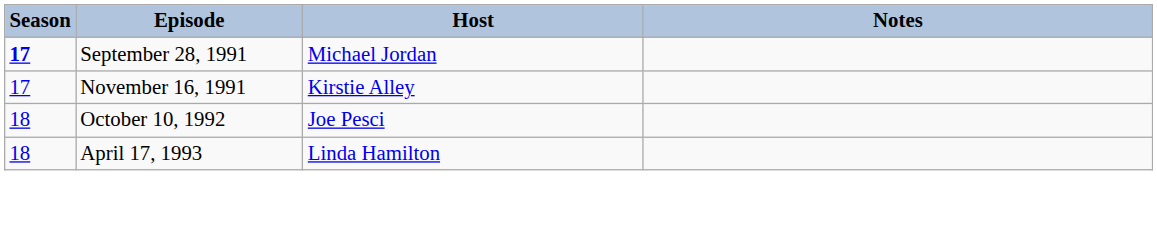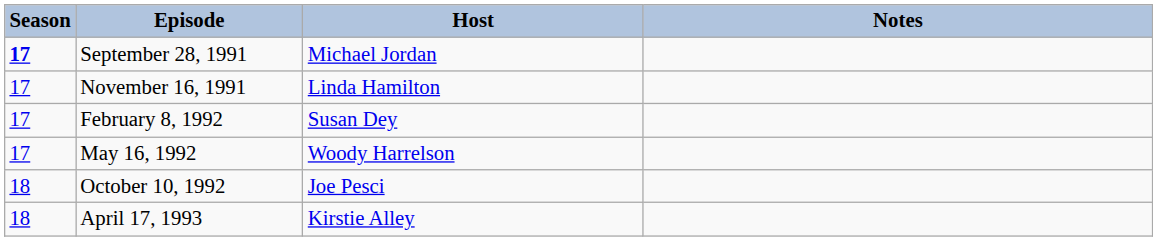November 16, 1991 | Host: Kirstie Alley -> Linda Hamilton
+ row: 17 | February 8, 1992 | Susan Dey
+ row: 17 | May 16, 1992 | Woody Harrelson
April 17, 1993 | Host: Linda Hamilton -> Kirstie Alley
